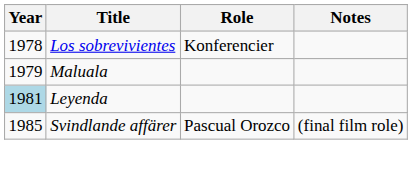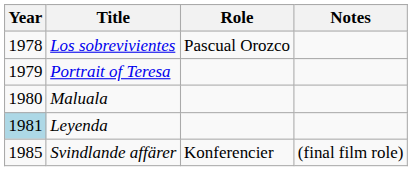Los sobrevivientes | Role: Konferencier -> Pascual Orozco
+ row: 1979 | Portrait of Teresa
Maluala | Year: 1979 -> 1980
Svindlande affärer | Role: Pascual Orozco -> Konferencier
